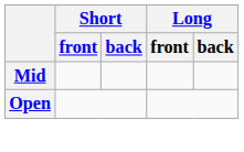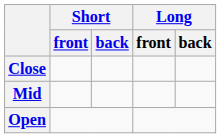+ row: Close
